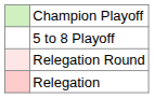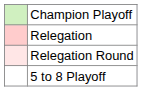rows swapped: 5 to 8 Playoff <-> Relegation
